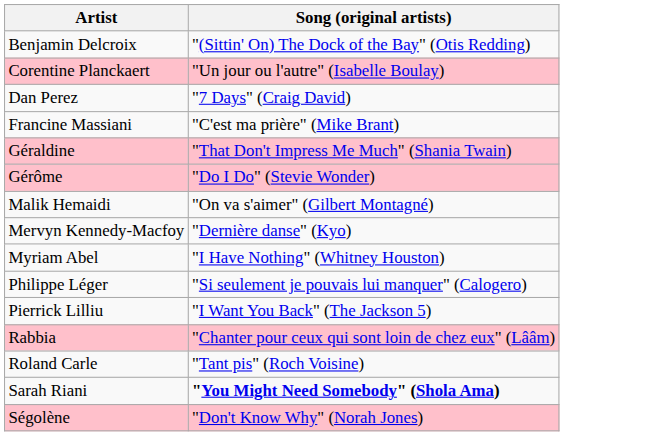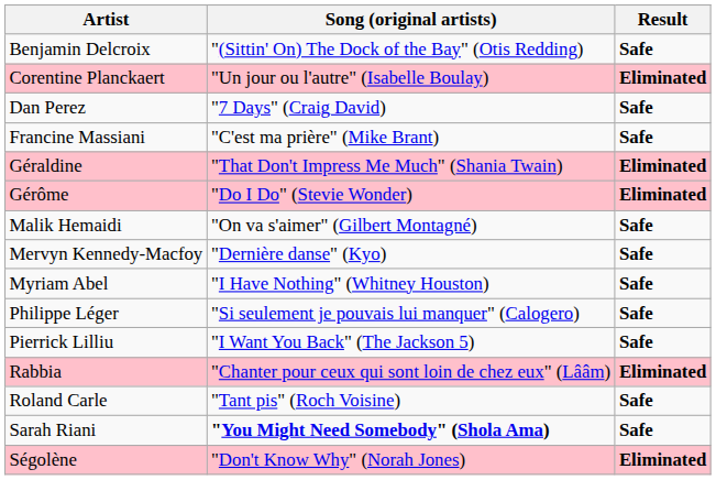+ column: Result | Safe | Eliminated | Safe | Safe | Eliminated | Eliminated | Safe | Safe | Safe | Safe | Safe | Eliminated | Safe | Safe | Eliminated
